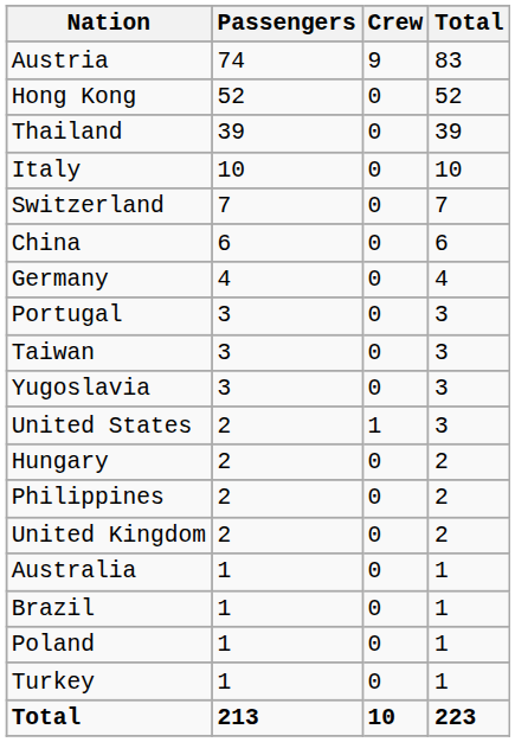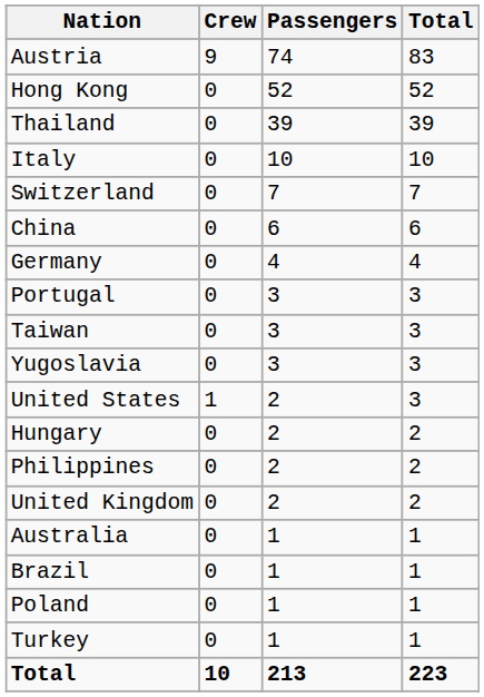columns swapped: Passengers <-> Crew
